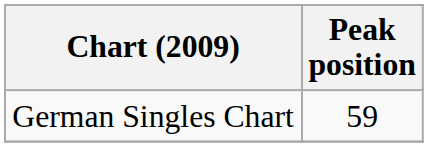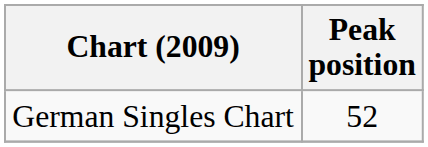German Singles Chart | Peak position: 59 -> 52
